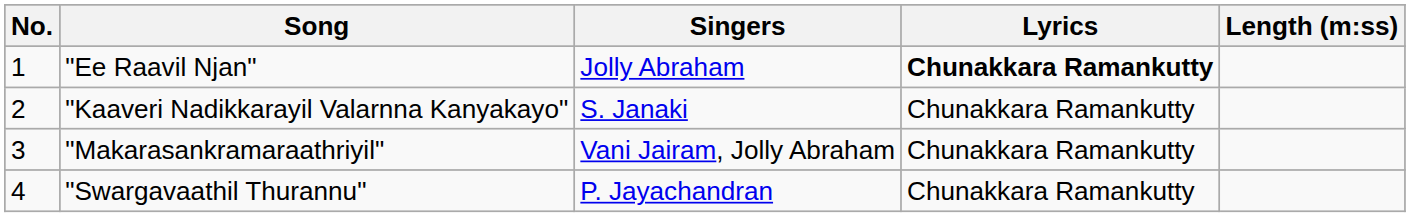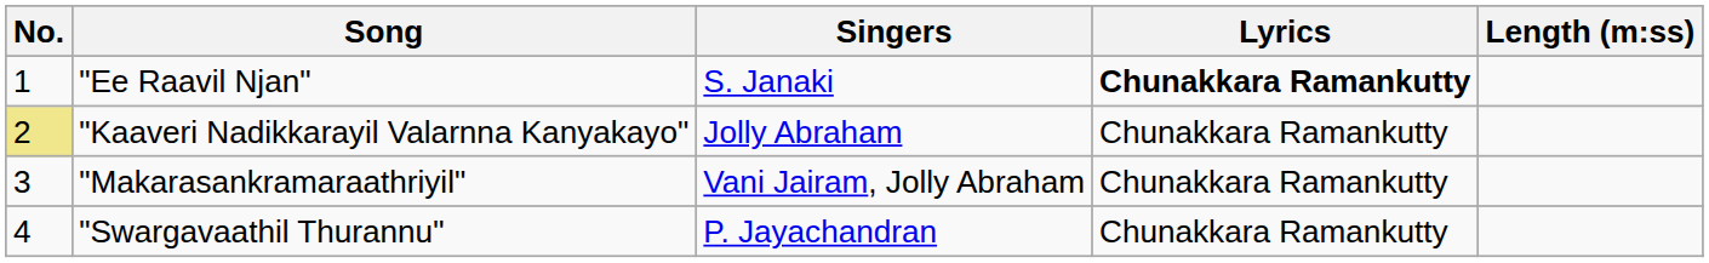"Ee Raavil Njan" | Singers: Jolly Abraham -> S. Janaki
"Kaaveri Nadikkarayil Valarnna Kanyakayo" | No.: no background -> khaki background
"Kaaveri Nadikkarayil Valarnna Kanyakayo" | Singers: S. Janaki -> Jolly Abraham
